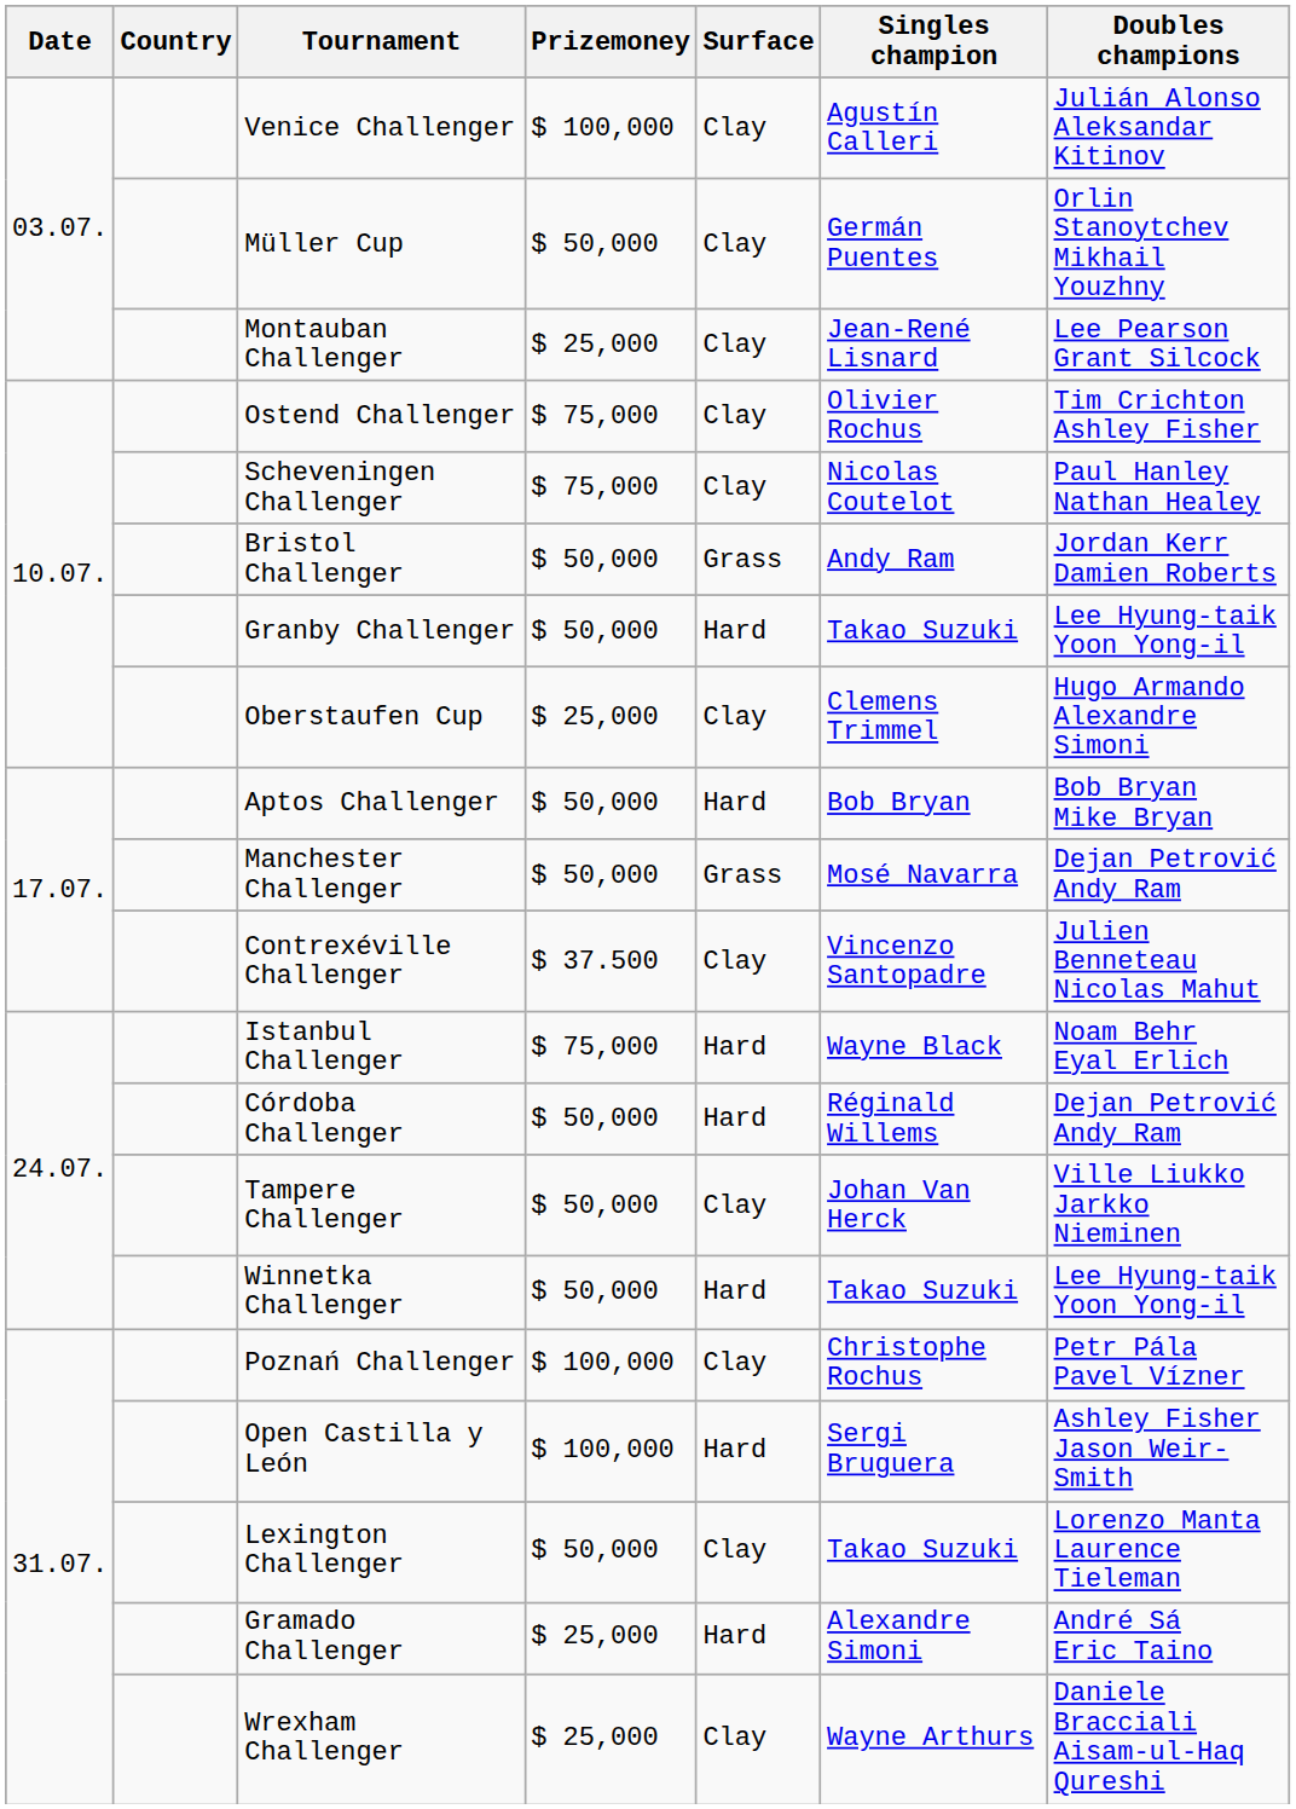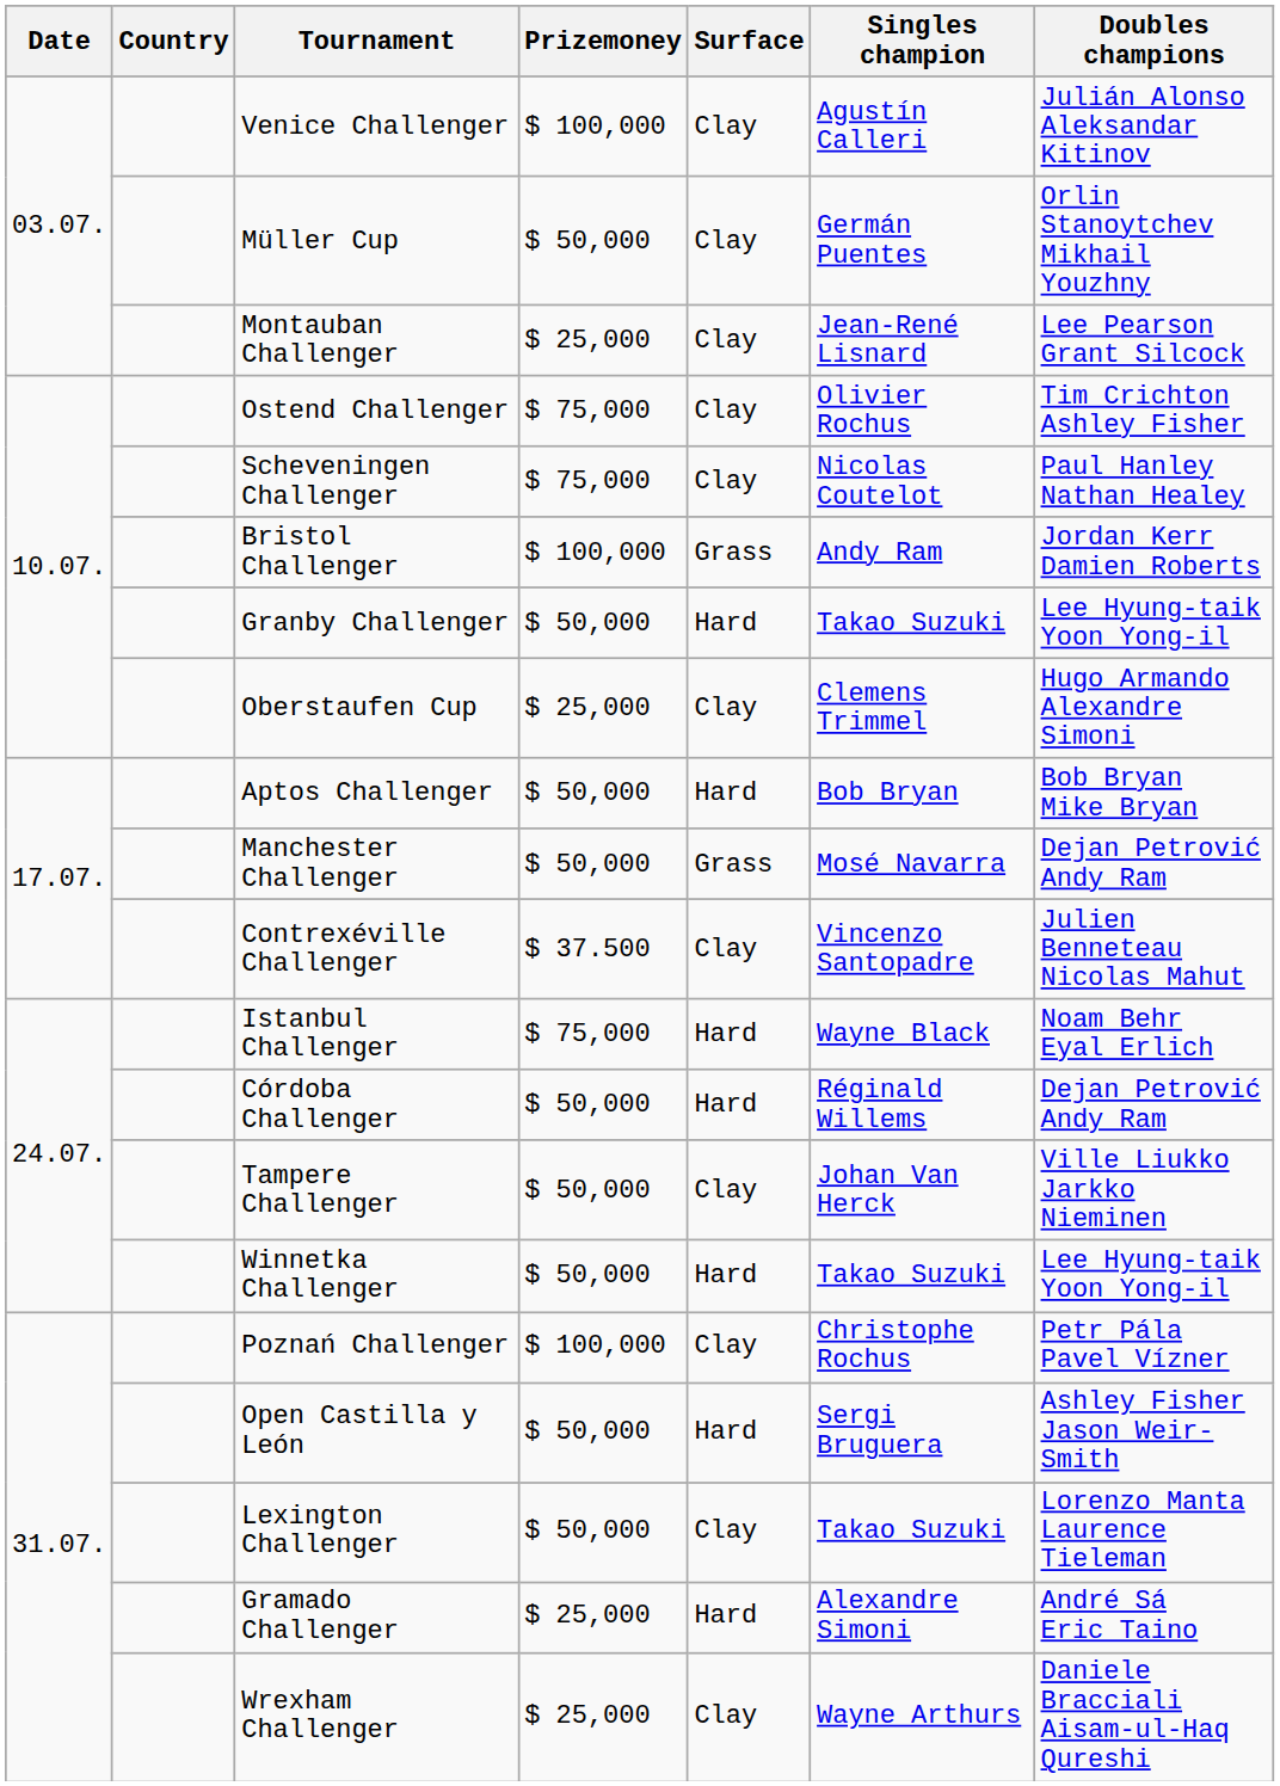Bristol Challenger | Prizemoney: $ 50,000 -> $ 100,000
Open Castilla y León | Prizemoney: $ 100,000 -> $ 50,000
